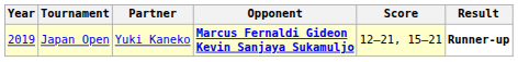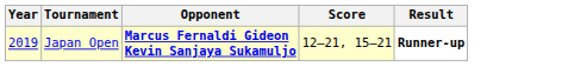- column: Partner | Yuki Kaneko
